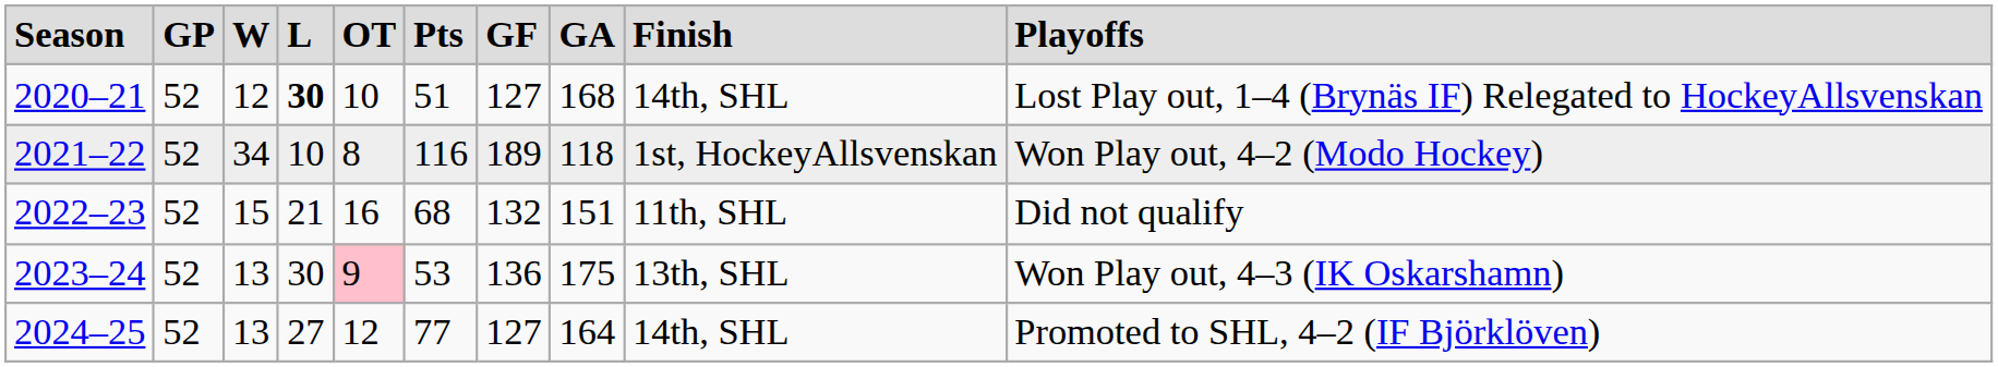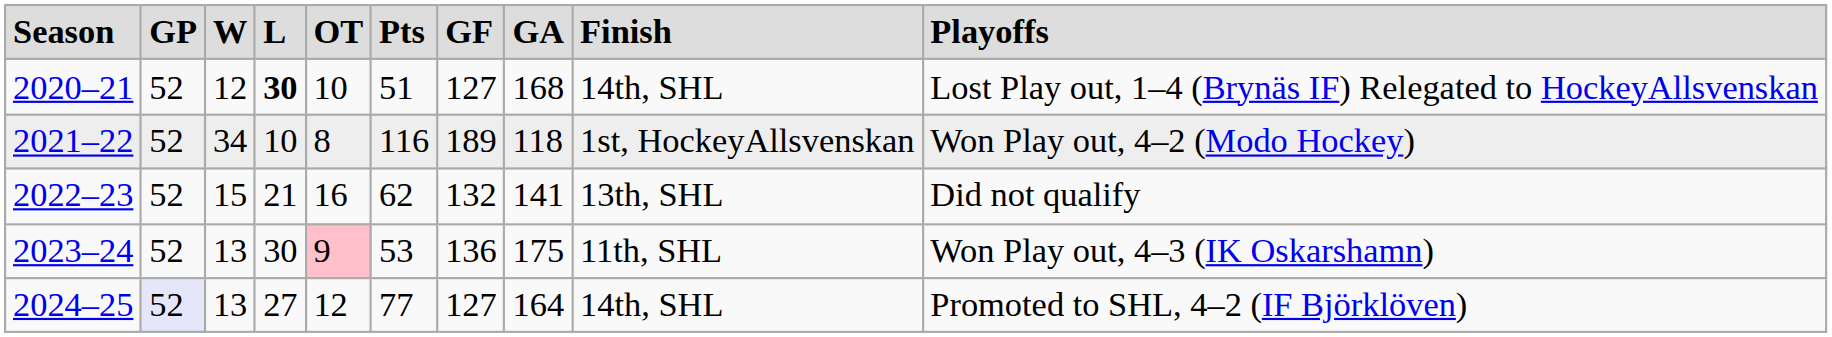2022–23 | column 6: 68 -> 62
2022–23 | column 8: 151 -> 141
2022–23 | column 9: 11th, SHL -> 13th, SHL
2023–24 | column 9: 13th, SHL -> 11th, SHL
2024–25 | column 2: no background -> lavender background
